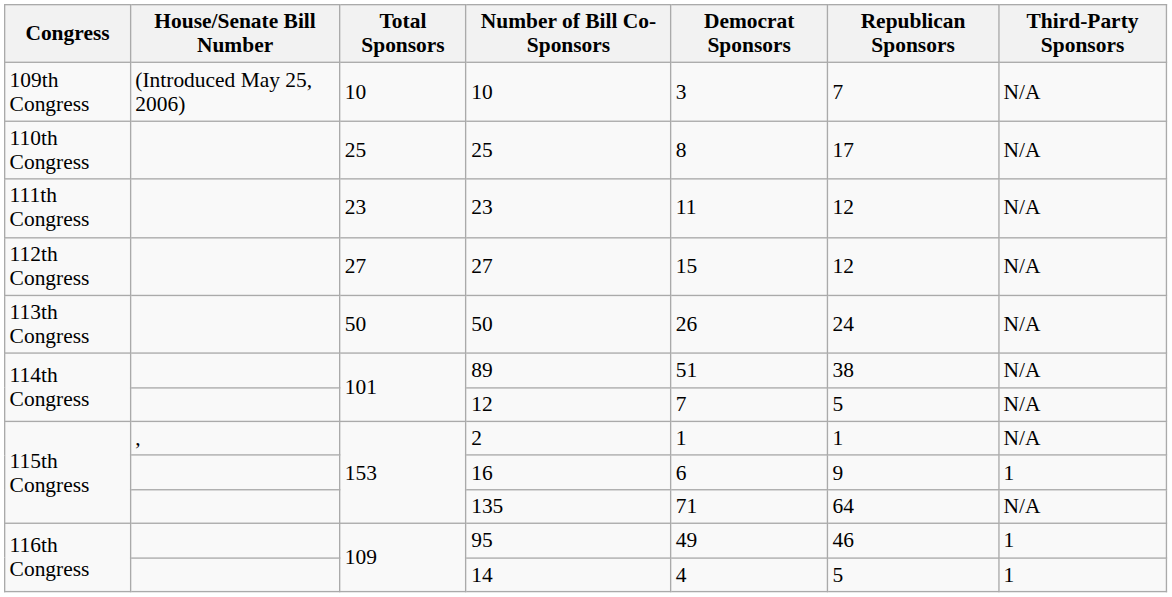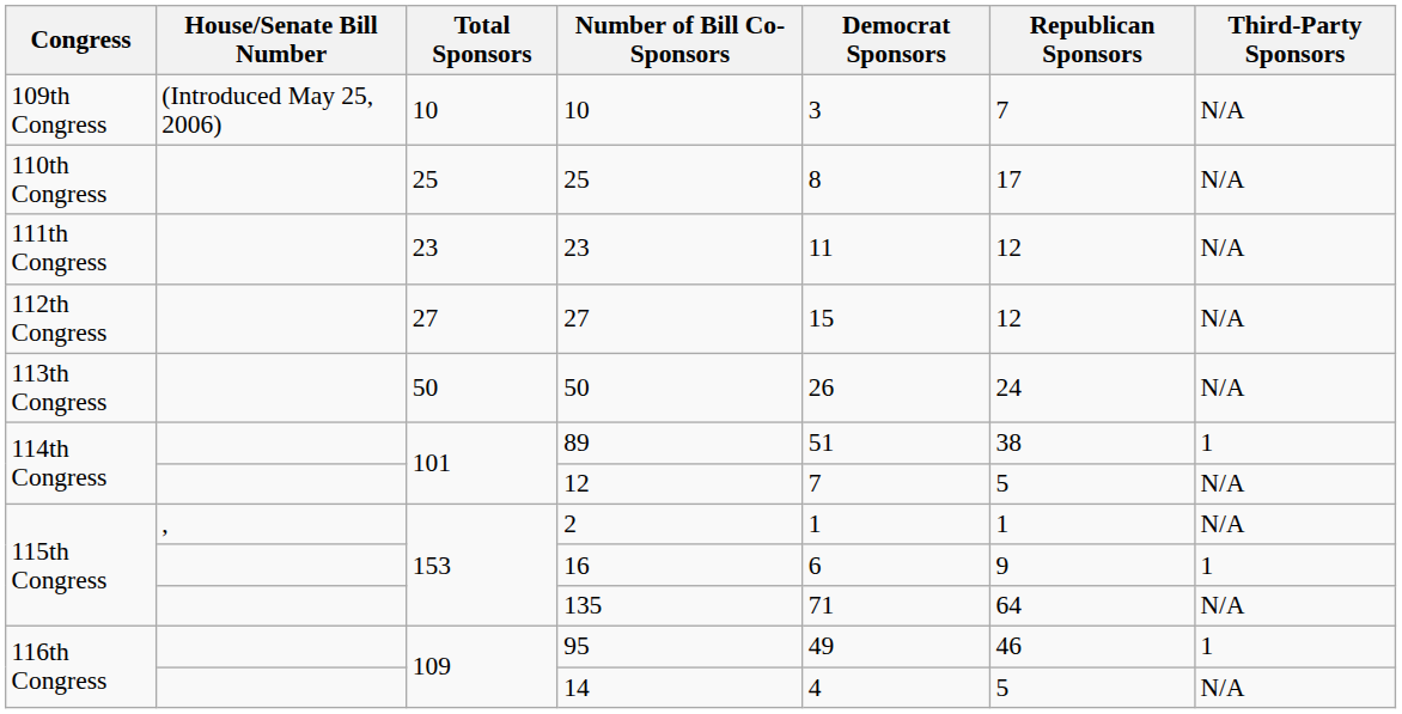89 | Third-Party Sponsors: N/A -> 1
14 | Third-Party Sponsors: 1 -> N/A
